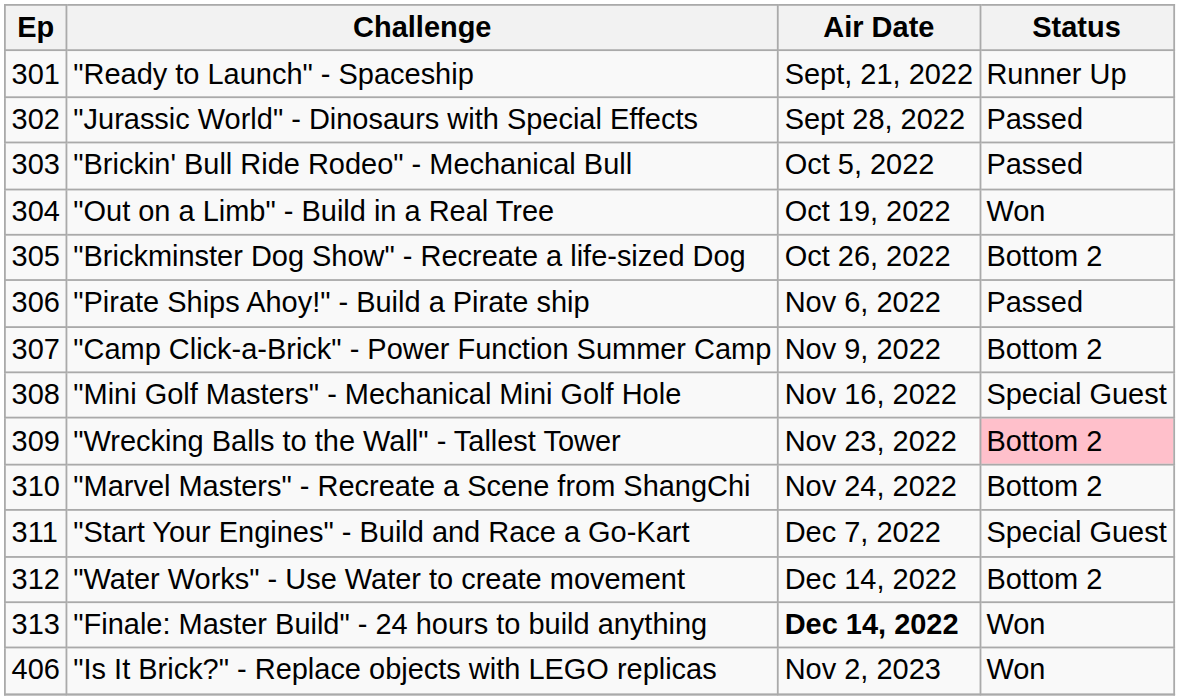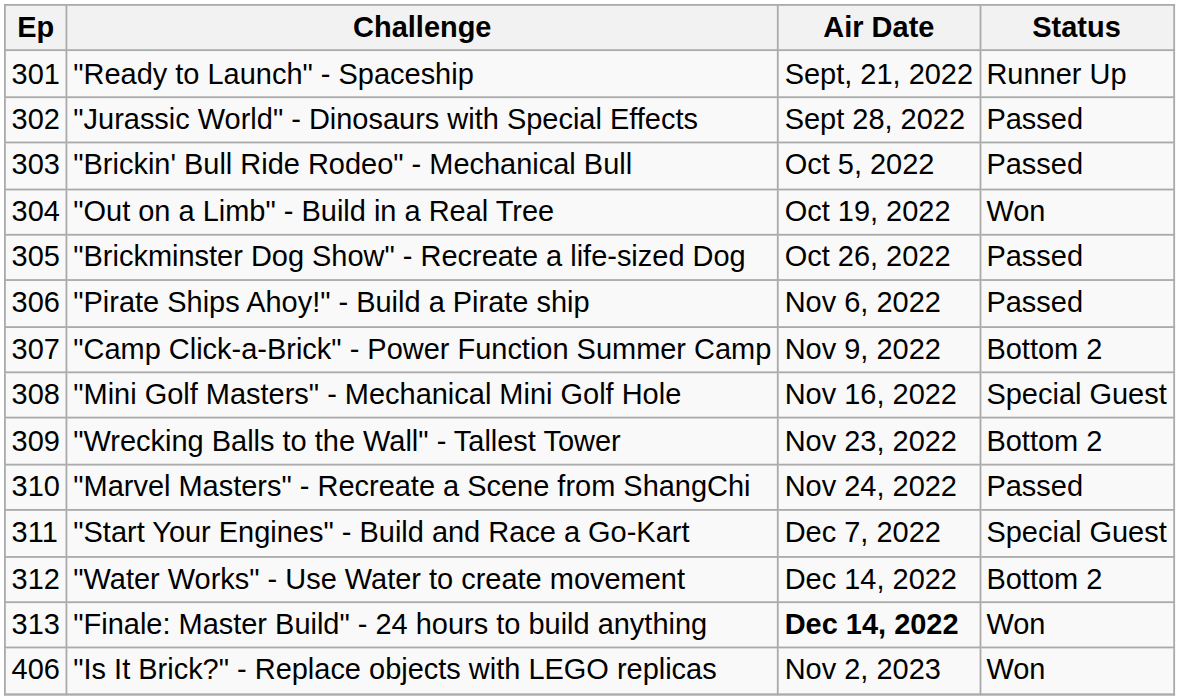"Brickminster Dog Show" - Recreate a life-sized Dog | Status: Bottom 2 -> Passed
"Wrecking Balls to the Wall" - Tallest Tower | Status: pink background -> no background
"Marvel Masters" - Recreate a Scene from ShangChi | Status: Bottom 2 -> Passed
